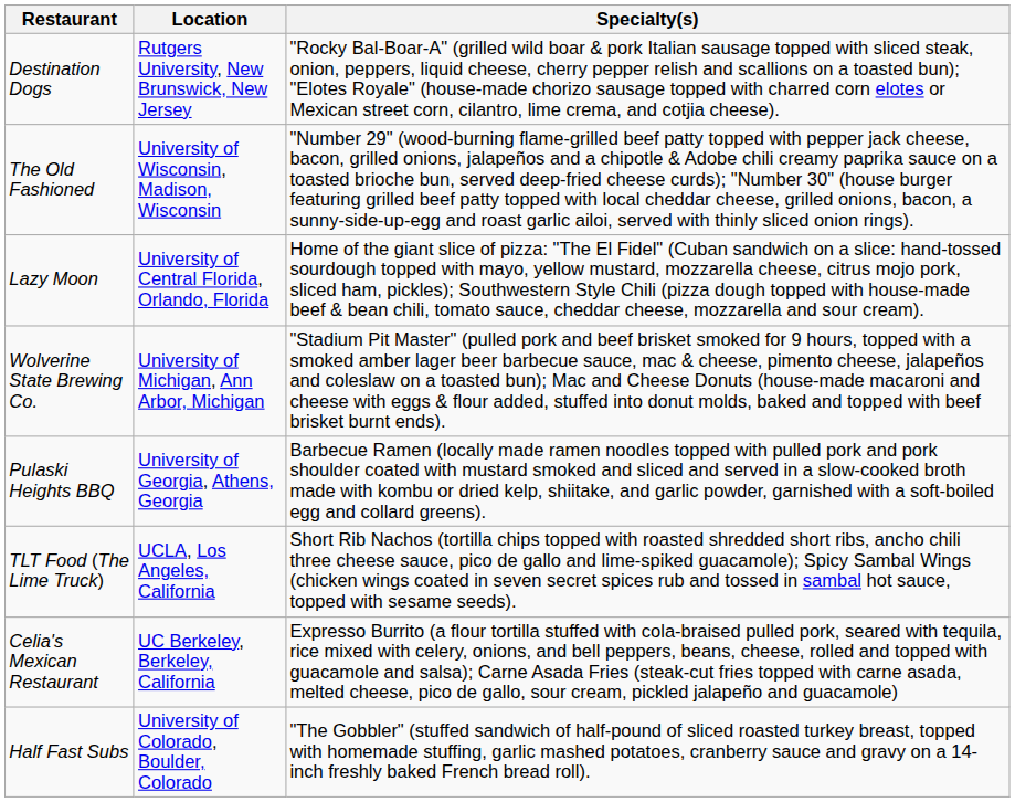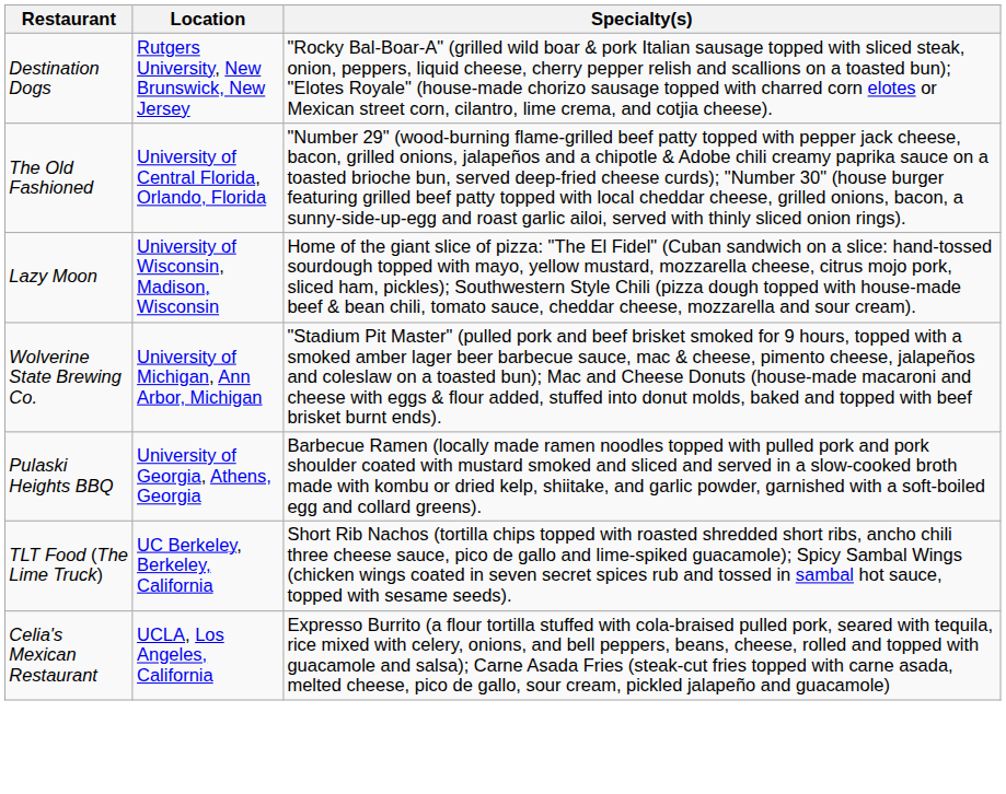The Old Fashioned | Location: University of Wisconsin, Madison, Wisconsin -> University of Central Florida, Orlando, Florida
Lazy Moon | Location: University of Central Florida, Orlando, Florida -> University of Wisconsin, Madison, Wisconsin
TLT Food (The Lime Truck) | Location: UCLA, Los Angeles, California -> UC Berkeley, Berkeley, California
Celia's Mexican Restaurant | Location: UC Berkeley, Berkeley, California -> UCLA, Los Angeles, California
- row: Half Fast Subs | University of Colorado, Boulder, Colorado | "The Gobbler" (stuffed sandwich of half-pound of sliced roasted turkey breast, topped with homemade stuffing, garlic mashed potatoes, cranberry sauce and gravy on a 14-inch freshly baked French bread roll).
